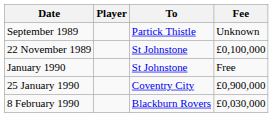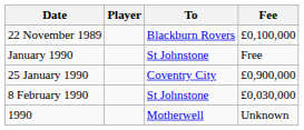- row: September 1989 | Partick Thistle | Unknown
22 November 1989 | To: St Johnstone -> Blackburn Rovers
8 February 1990 | To: Blackburn Rovers -> St Johnstone
+ row: 1990 | Motherwell | Unknown
